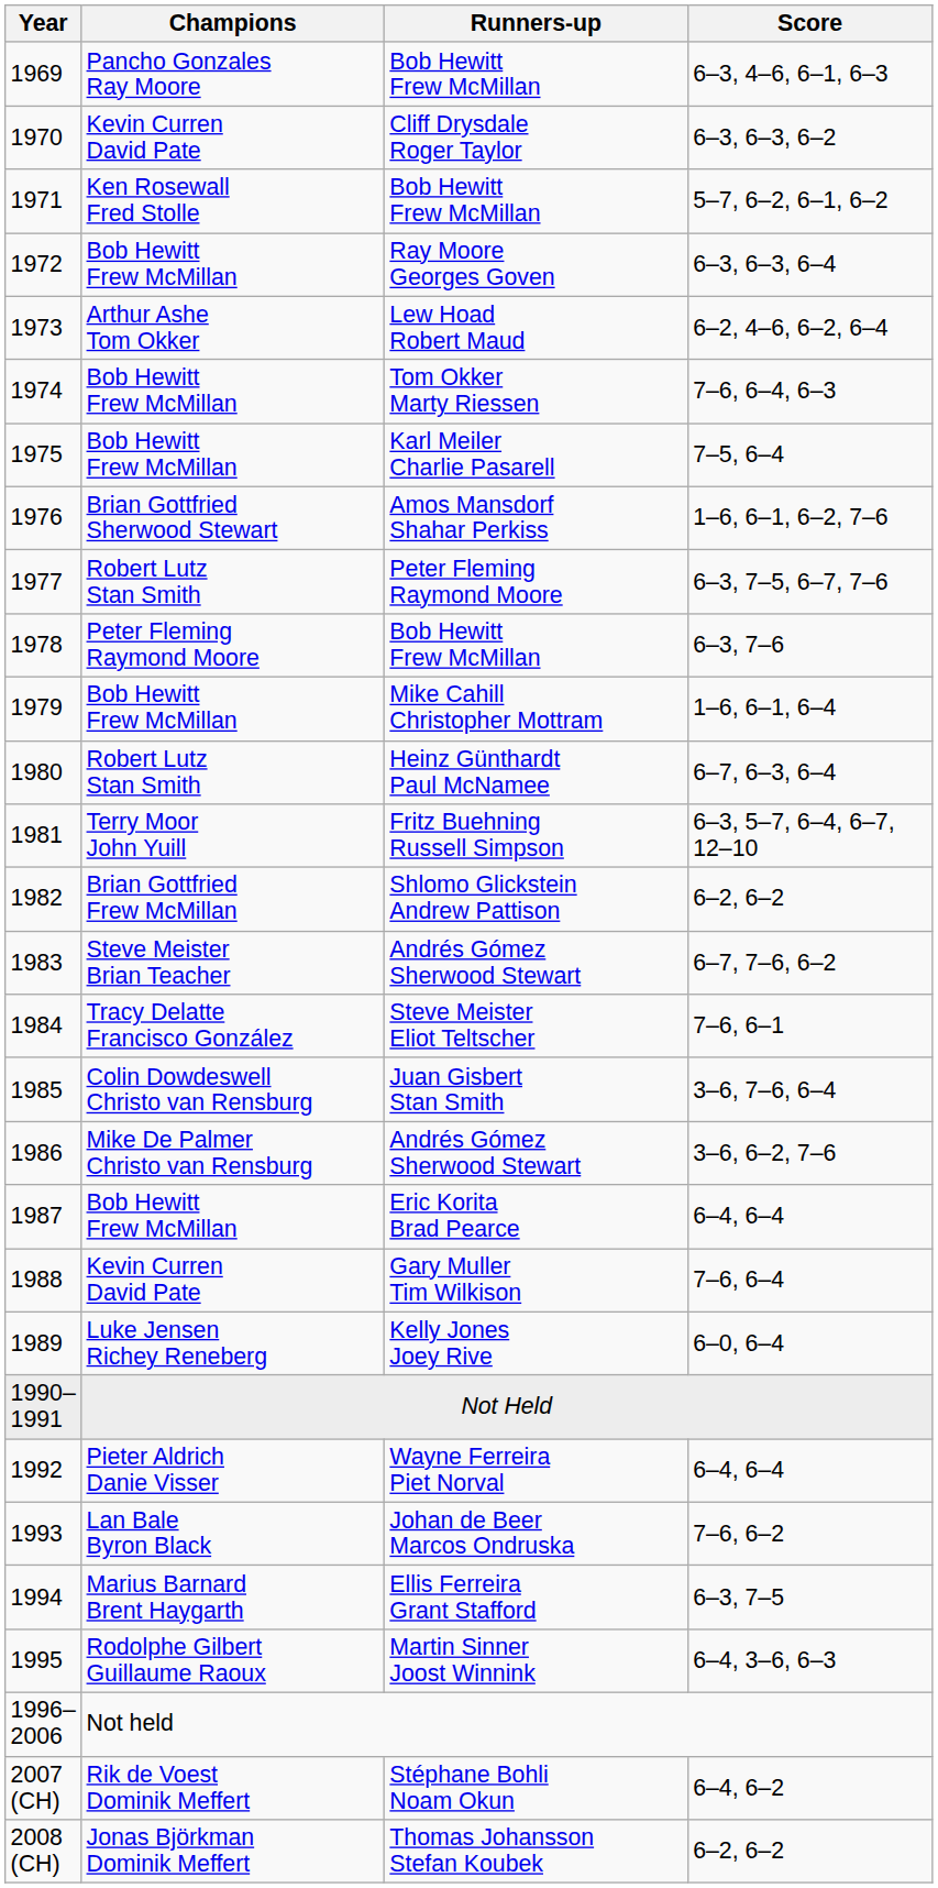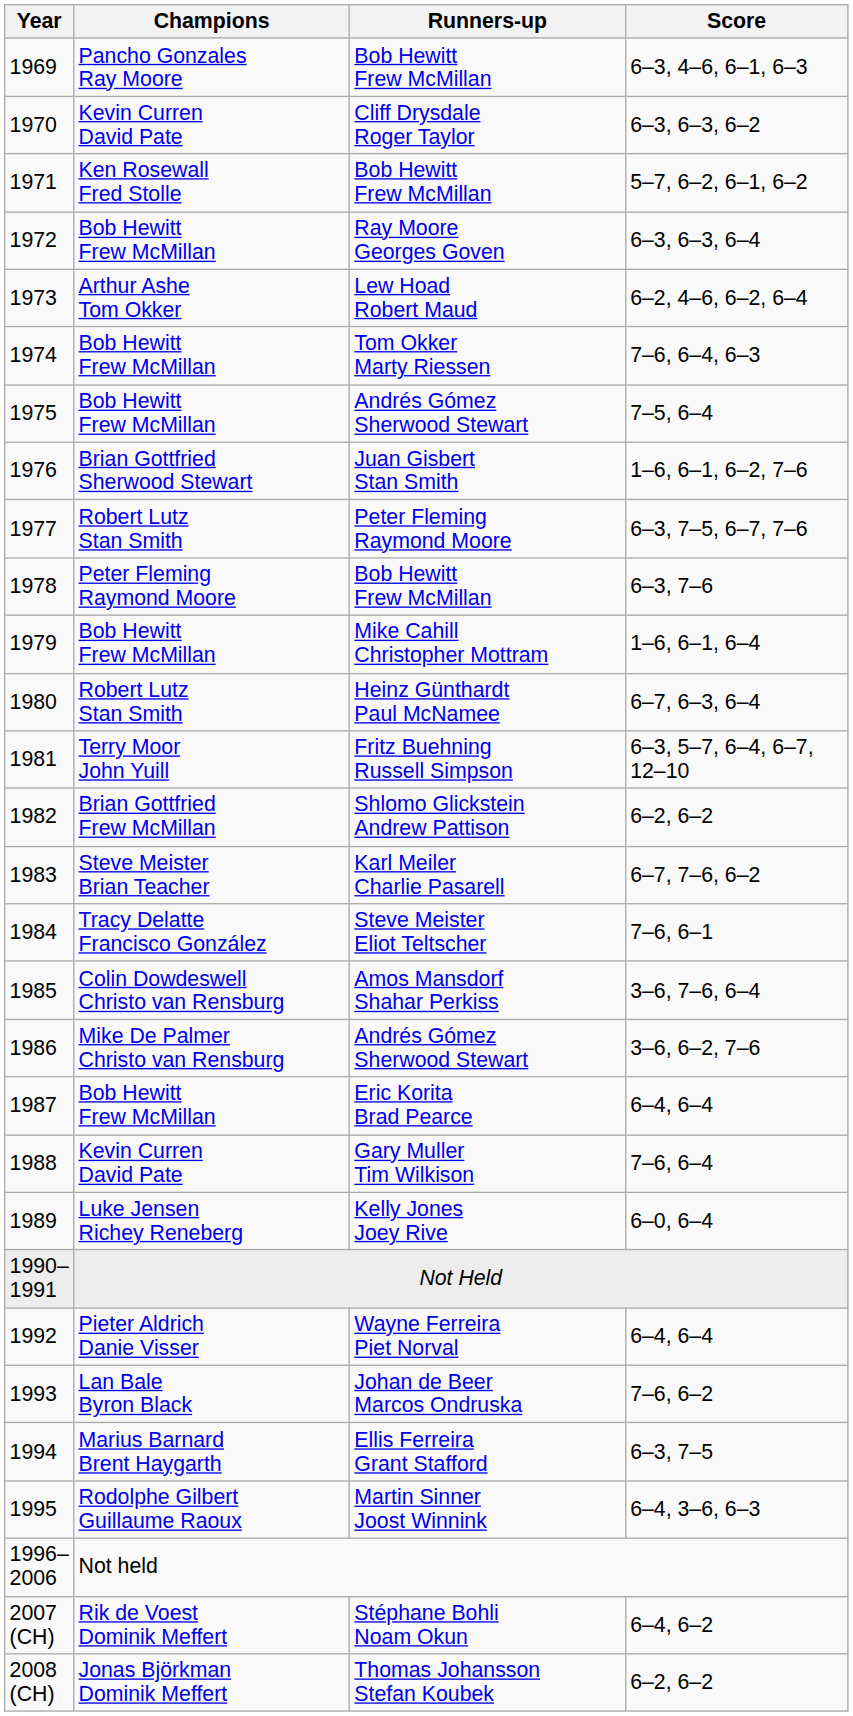1975 | Runners-up: Karl Meiler Charlie Pasarell -> Andrés Gómez Sherwood Stewart
1976 | Runners-up: Amos Mansdorf Shahar Perkiss -> Juan Gisbert Stan Smith
1983 | Runners-up: Andrés Gómez Sherwood Stewart -> Karl Meiler Charlie Pasarell
1985 | Runners-up: Juan Gisbert Stan Smith -> Amos Mansdorf Shahar Perkiss
